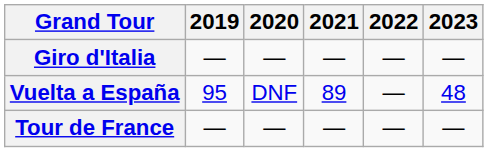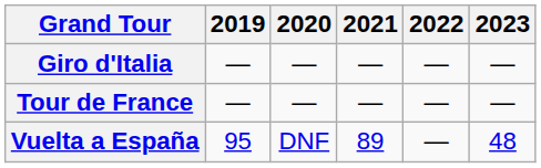rows swapped: Tour de France <-> Vuelta a España
